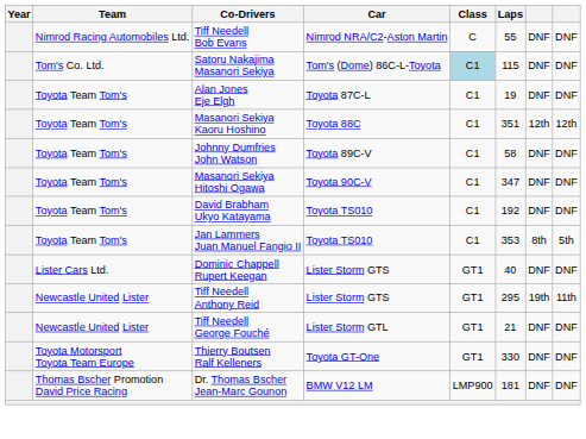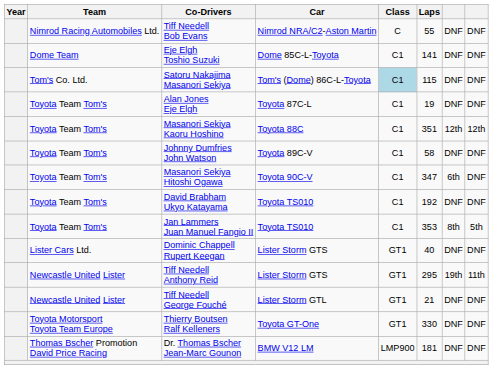+ row: Dome Team | Eje Elgh Toshio Suzuki | Dome 85C-L-Toyota | C1 | 141 | DNF | DNF
Masanori Sekiya Hitoshi Ogawa | column 7: DNF -> 6th
